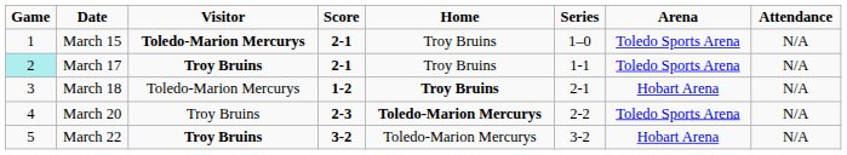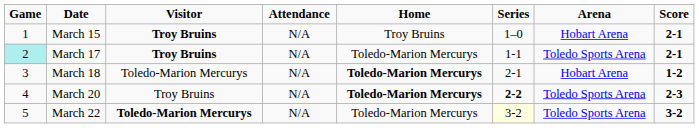columns swapped: Score <-> Attendance
March 15 | Visitor: Toledo-Marion Mercurys -> Troy Bruins
March 15 | Arena: Toledo Sports Arena -> Hobart Arena
March 17 | Home: Troy Bruins -> Toledo-Marion Mercurys
March 18 | Home: Troy Bruins -> Toledo-Marion Mercurys
March 20 | Series: normal -> bold
March 22 | Visitor: Troy Bruins -> Toledo-Marion Mercurys
March 22 | Series: no background -> lightyellow background
March 22 | Arena: Hobart Arena -> Toledo Sports Arena
